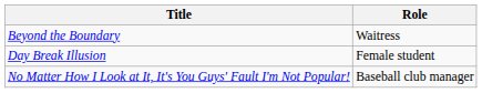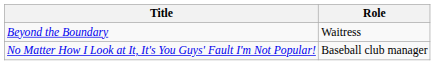- row: Day Break Illusion | Female student
